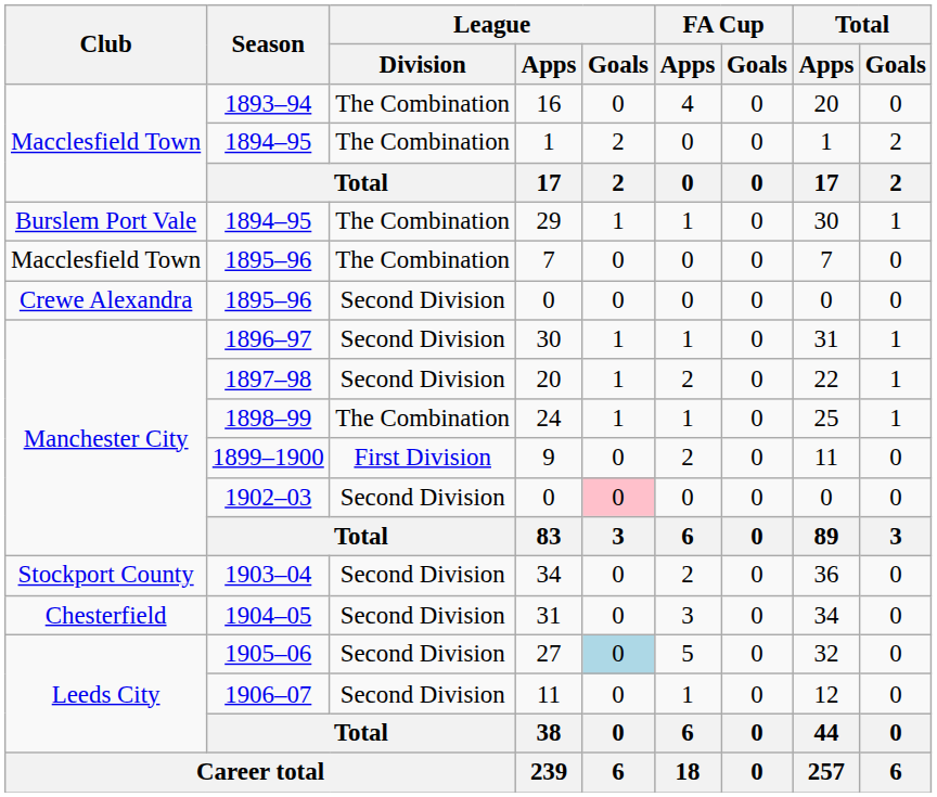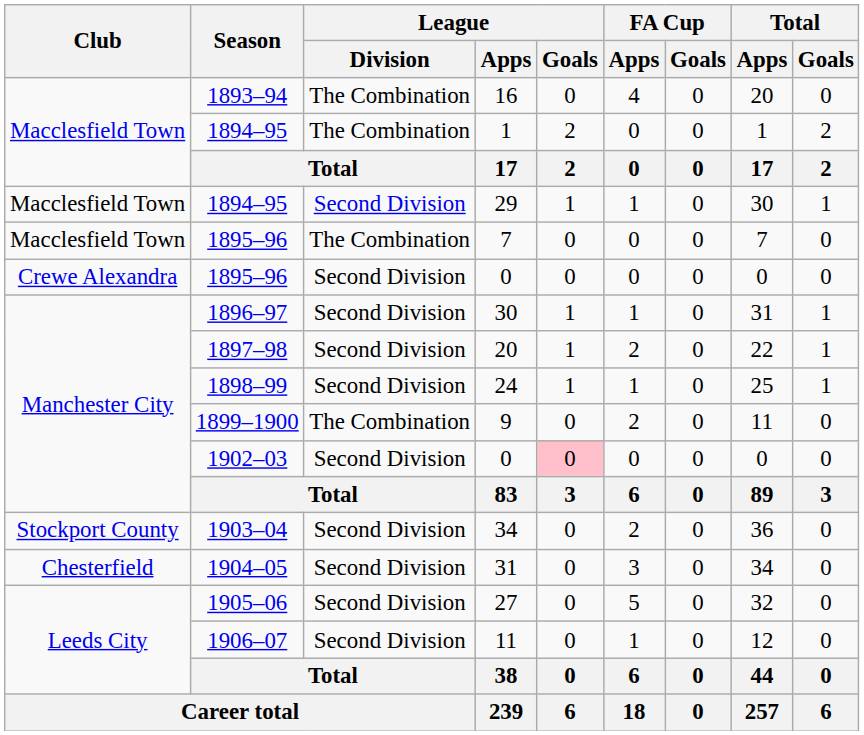29 | Club: Burslem Port Vale -> Macclesfield Town
29 | League / Division: The Combination -> Second Division
24 | League / Division: The Combination -> Second Division
9 | League / Division: First Division -> The Combination
27 | League / Goals: lightblue background -> no background
